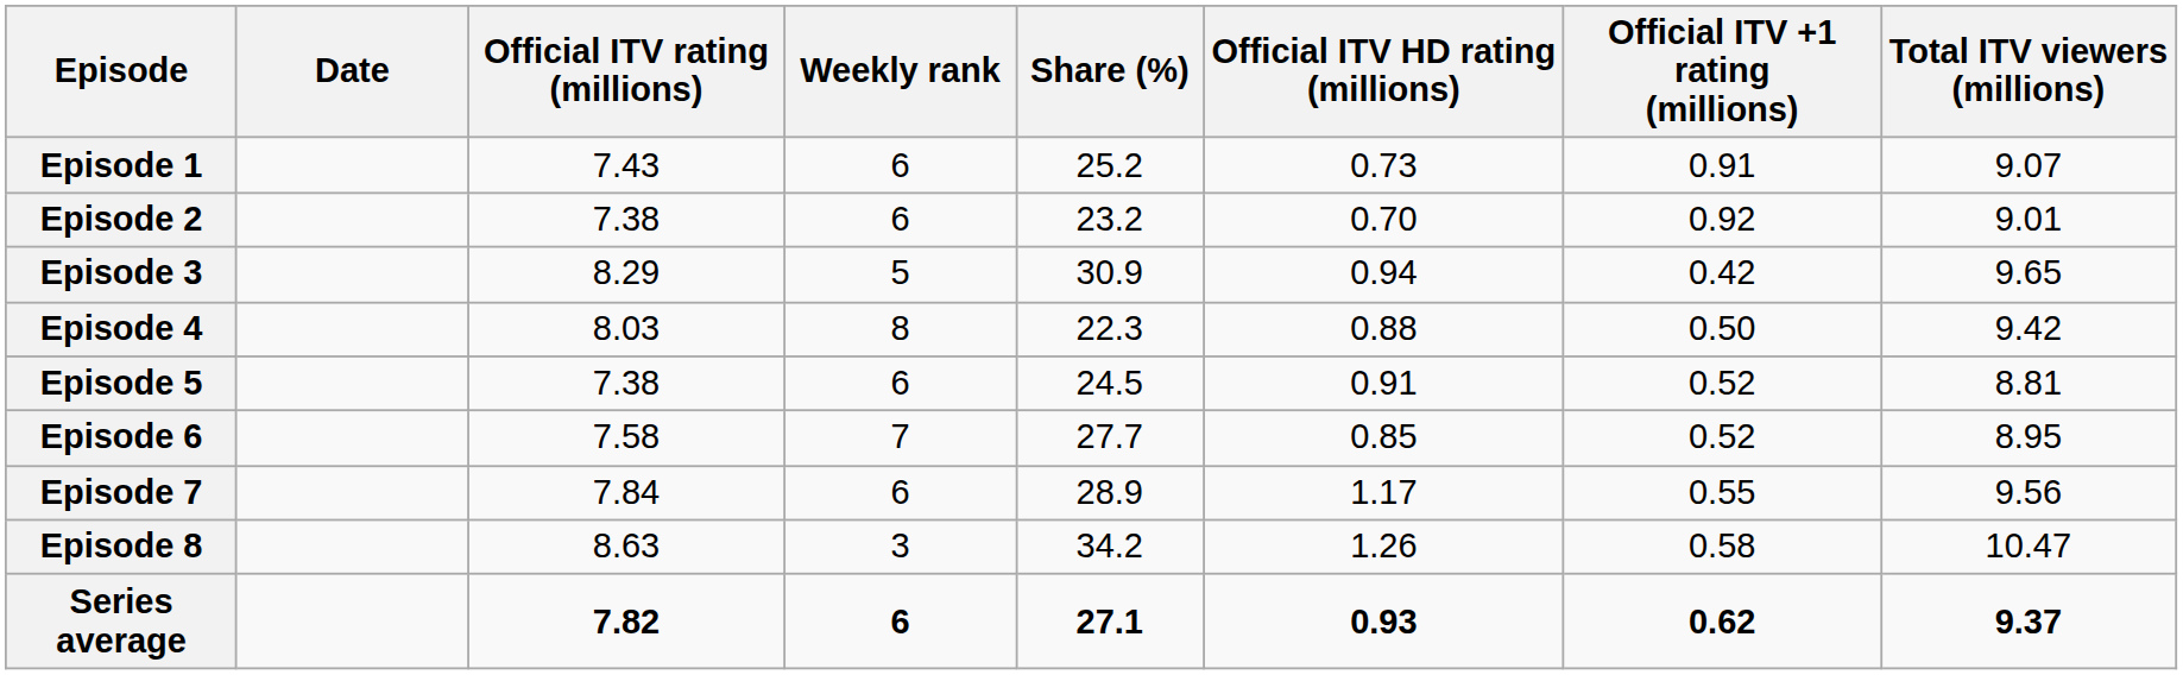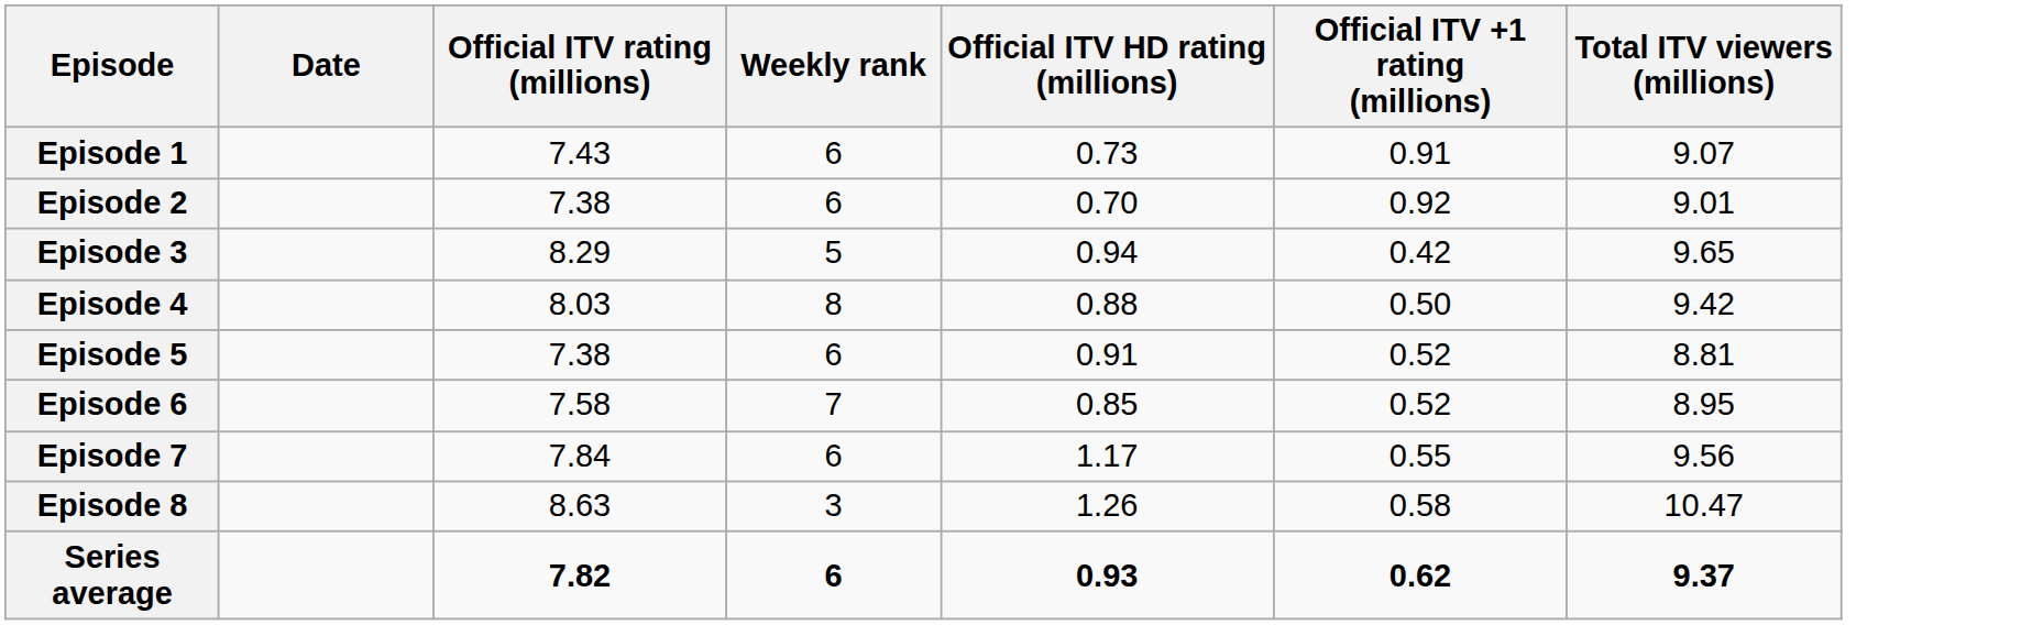- column: Share (%) | 25.2 | 23.2 | 30.9 | 22.3 | 24.5 | 27.7 | 28.9 | 34.2 | 27.1
